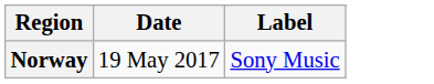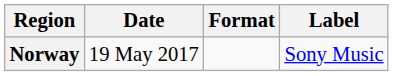+ column: Format
